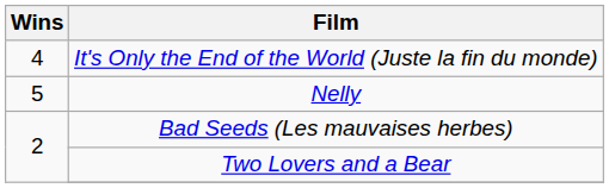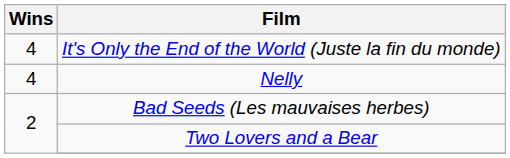Nelly | Wins: 5 -> 4
